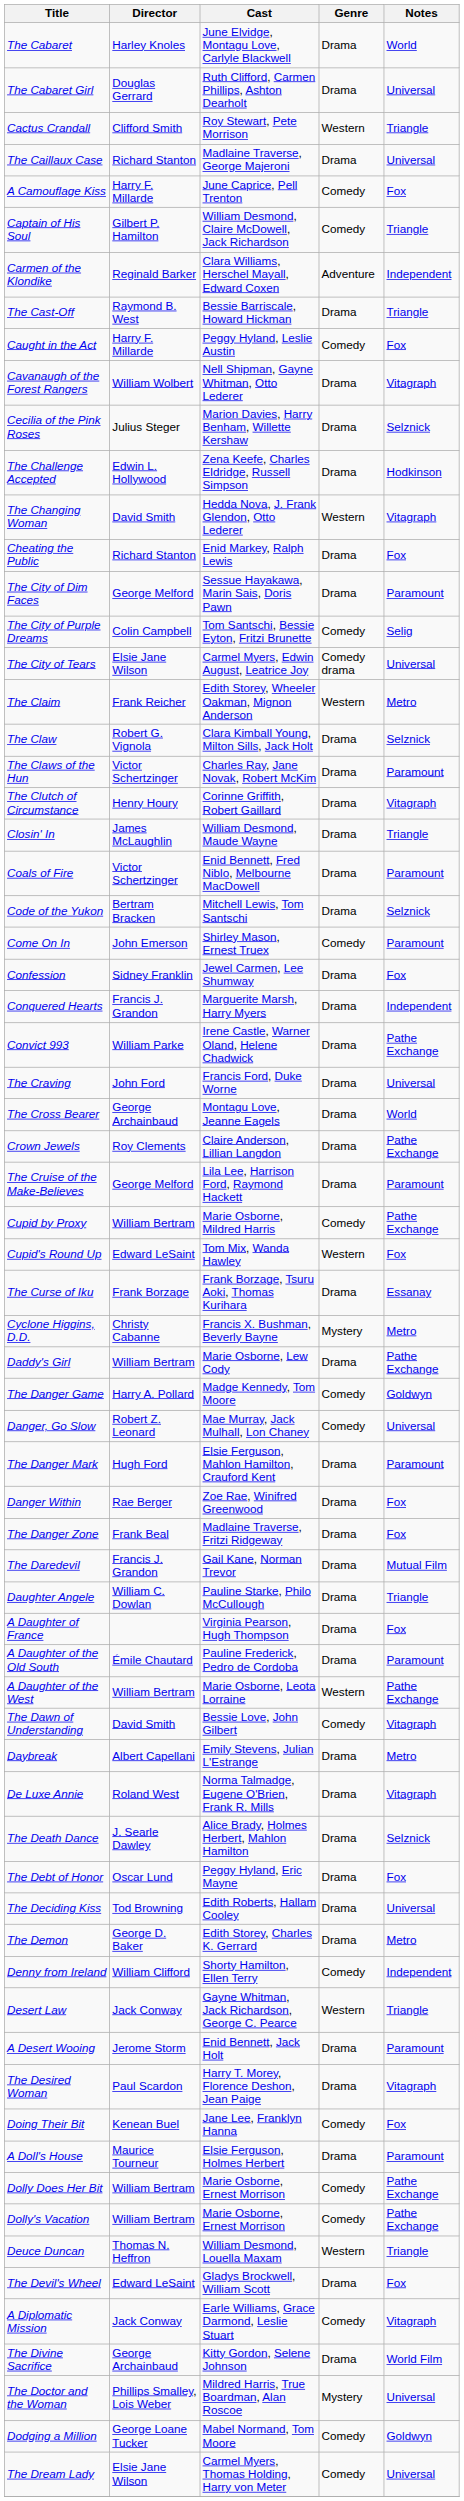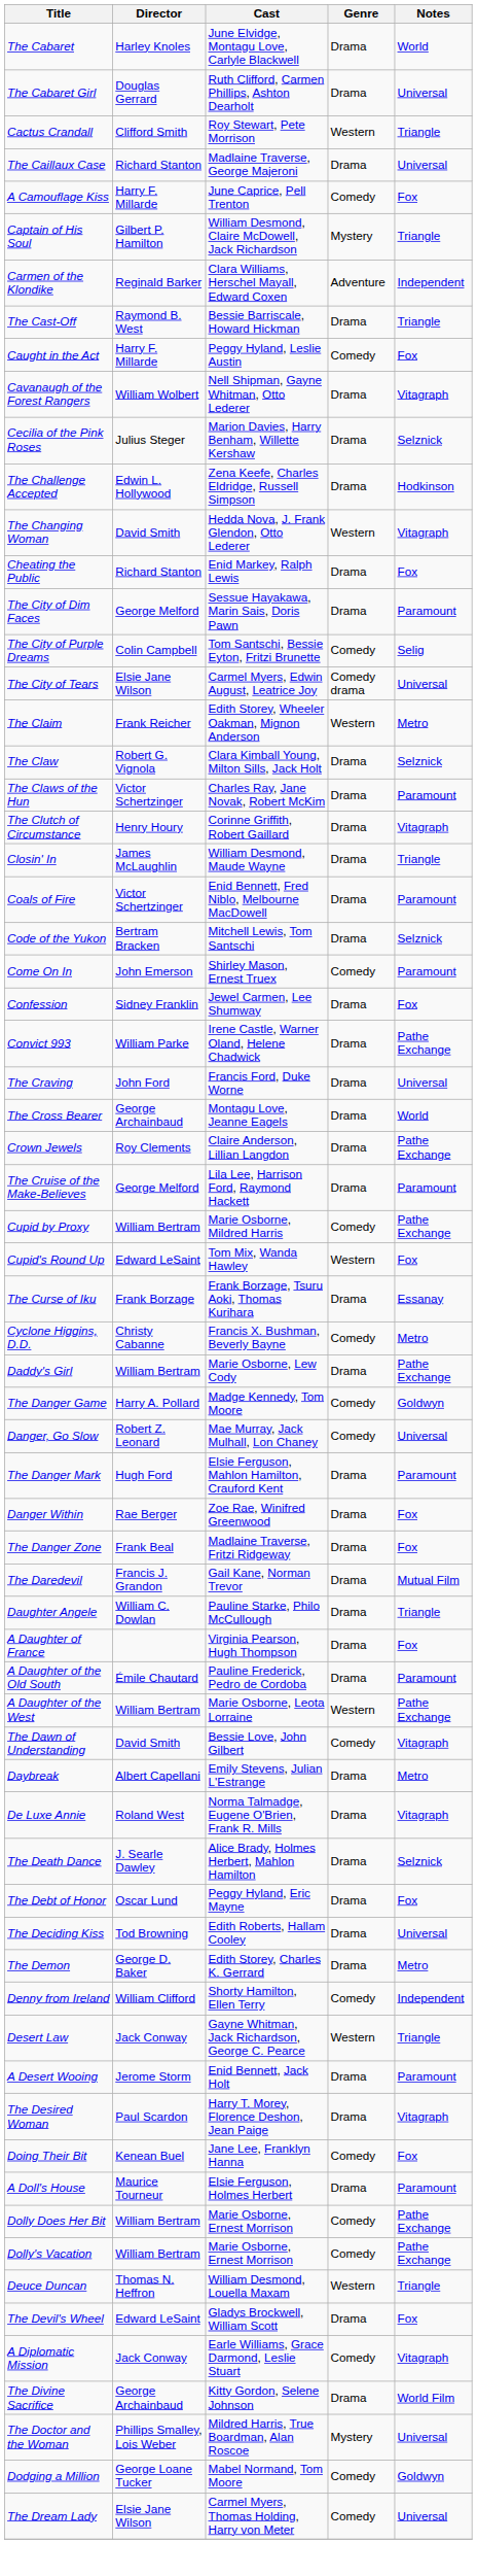Captain of His Soul | Genre: Comedy -> Mystery
- row: Conquered Hearts | Francis J. Grandon | Marguerite Marsh, Harry Myers | Drama | Independent
Cyclone Higgins, D.D. | Genre: Mystery -> Comedy
